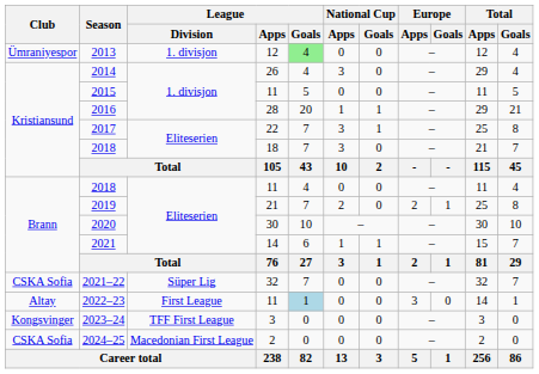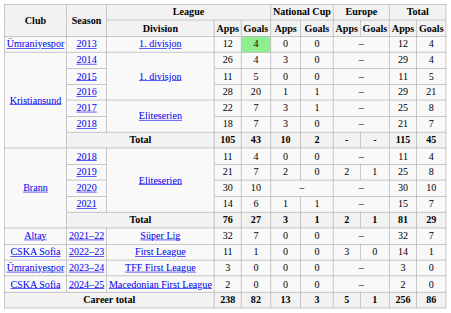2021–22 | Club: CSKA Sofia -> Altay
2022–23 | Club: Altay -> CSKA Sofia
2022–23 | League / Goals: lightblue background -> no background
2023–24 | Club: Kongsvinger -> Ümraniyespor
